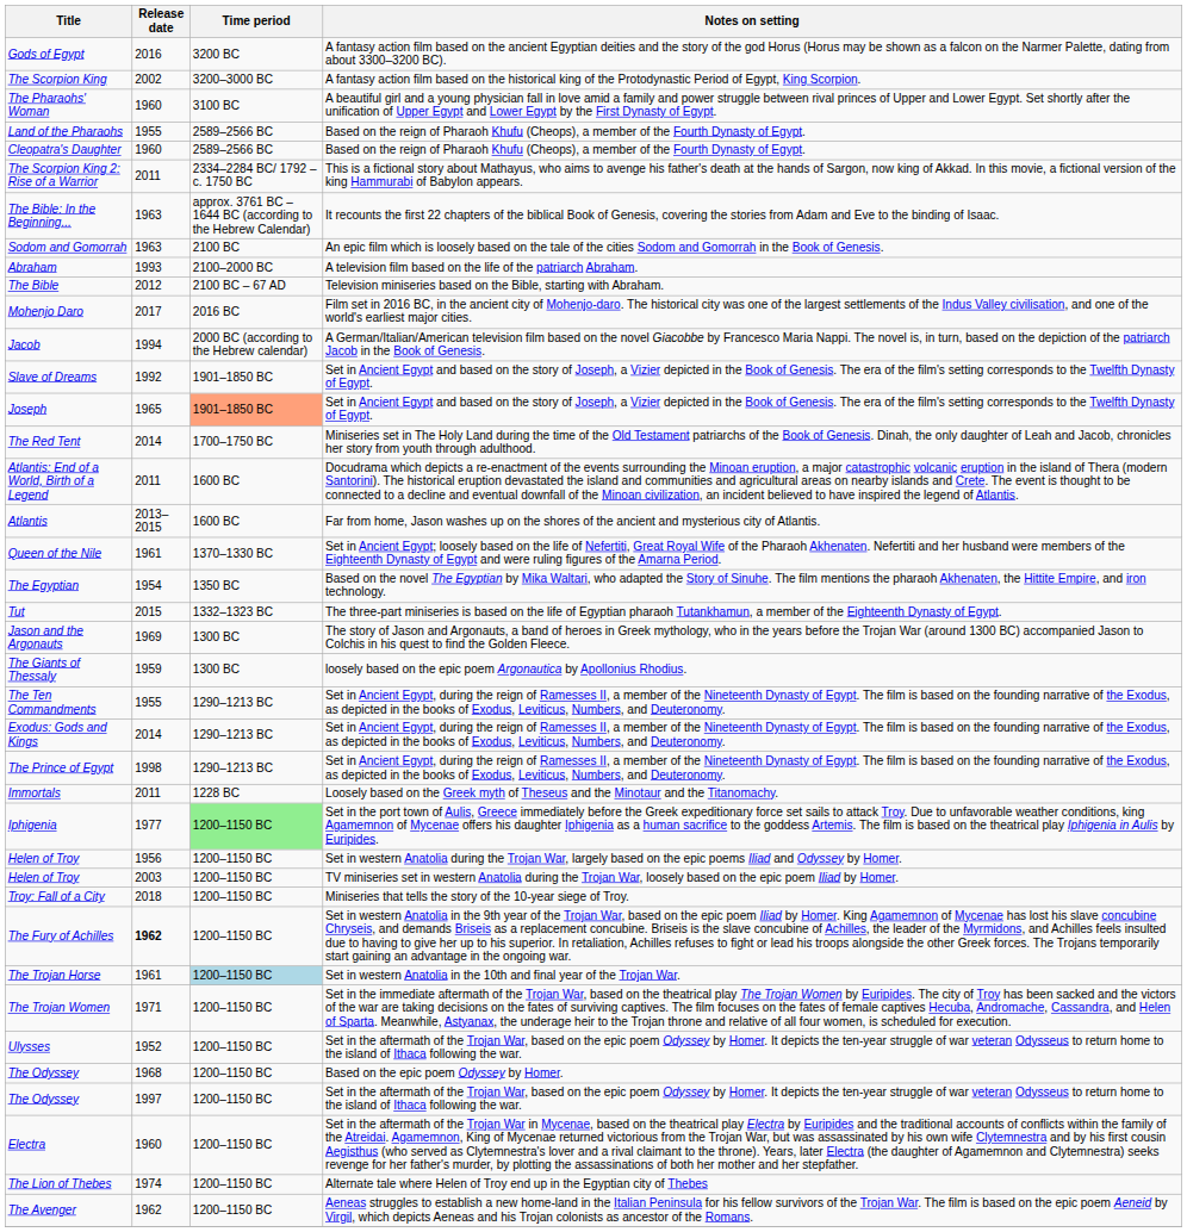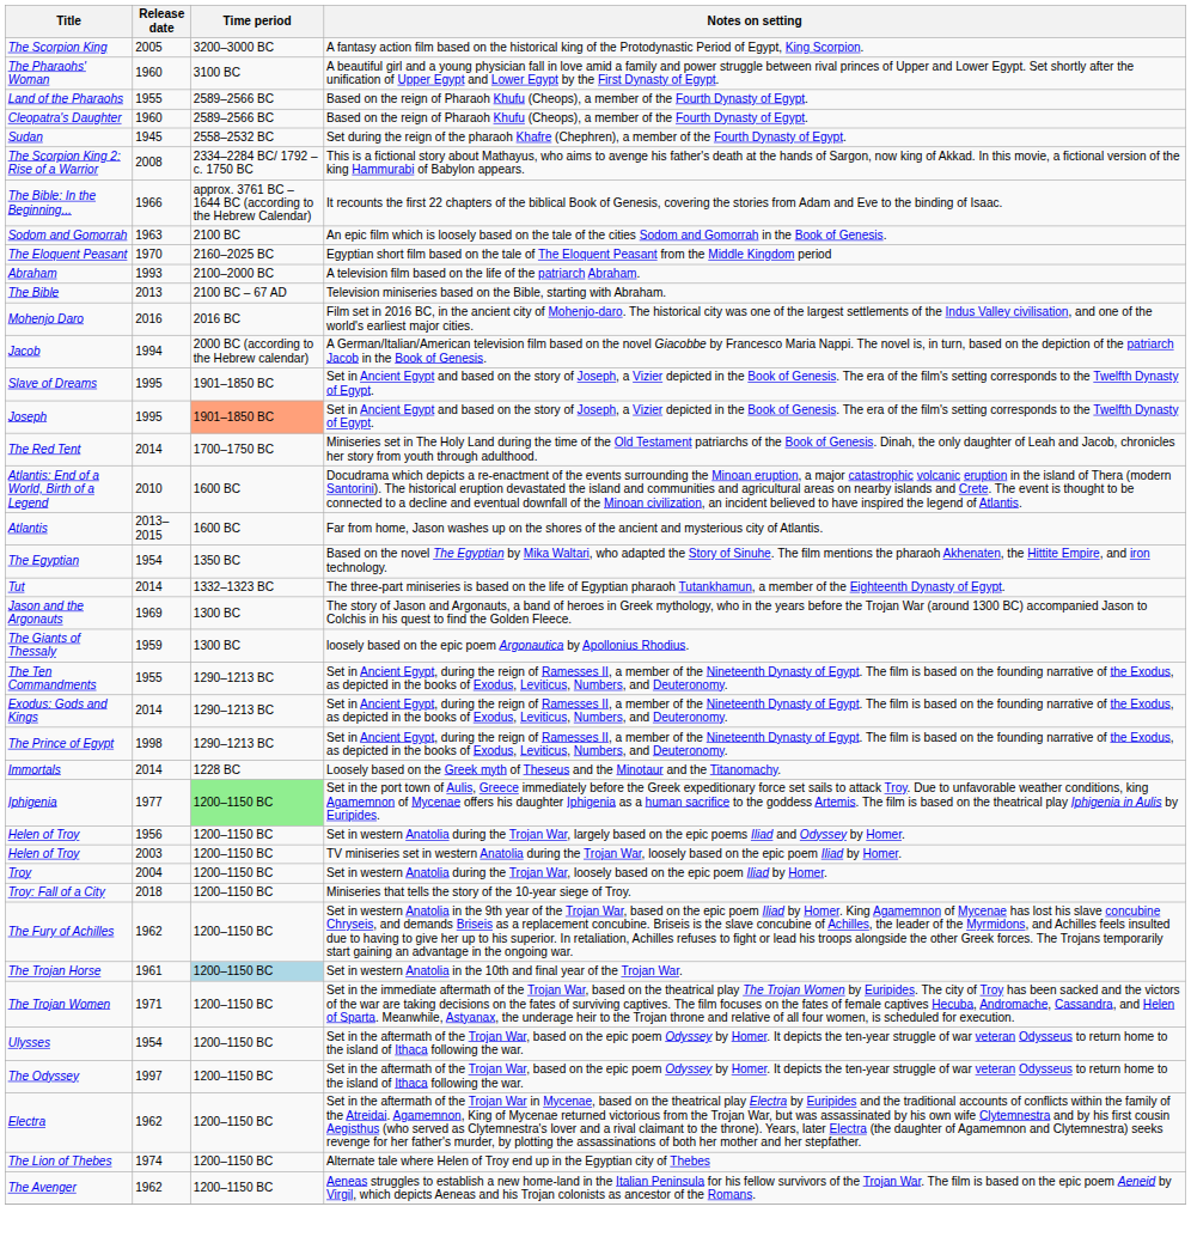- row: Gods of Egypt | 2016 | 3200 BC | A fantasy action film based on the ancient Egyptian deities and the story of the god Horus (Horus may be shown as a falcon on the Narmer Palette, dating from about 3300–3200 BC).
The Scorpion King | Release date: 2002 -> 2005
+ row: Sudan | 1945 | 2558–2532 BC | Set during the reign of the pharaoh Khafre (Chephren), a member of the Fourth Dynasty of Egypt.
The Scorpion King 2: Rise of a Warrior | Release date: 2011 -> 2008
The Bible: In the Beginning... | Release date: 1963 -> 1966
+ row: The Eloquent Peasant | 1970 | 2160–2025 BC | Egyptian short film based on the tale of The Eloquent Peasant from the Middle Kingdom period
The Bible | Release date: 2012 -> 2013
Mohenjo Daro | Release date: 2017 -> 2016
Slave of Dreams | Release date: 1992 -> 1995
Joseph | Release date: 1965 -> 1995
Atlantis: End of a World, Birth of a Legend | Release date: 2011 -> 2010
- row: Queen of the Nile | 1961 | 1370–1330 BC | Set in Ancient Egypt; loosely based on the life of Nefertiti, Great Royal Wife of the Pharaoh Akhenaten. Nefertiti and her husband were members of the Eighteenth Dynasty of Egypt and were ruling figures of the Amarna Period.
Tut | Release date: 2015 -> 2014
Immortals | Release date: 2011 -> 2014
+ row: Troy | 2004 | 1200–1150 BC | Set in western Anatolia during the Trojan War, loosely based on the epic poem Iliad by Homer.
The Fury of Achilles | Release date: bold -> normal
Ulysses | Release date: 1952 -> 1954
- row: The Odyssey | 1968 | 1200–1150 BC | Based on the epic poem Odyssey by Homer.
Electra | Release date: 1960 -> 1962
